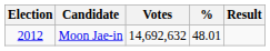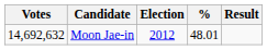columns swapped: Election <-> Votes
